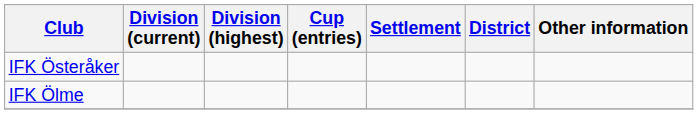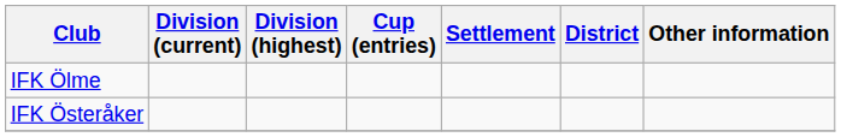rows swapped: IFK Ölme <-> IFK Österåker
